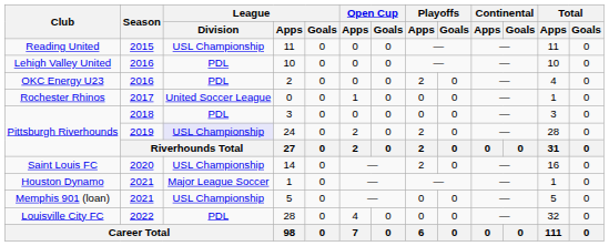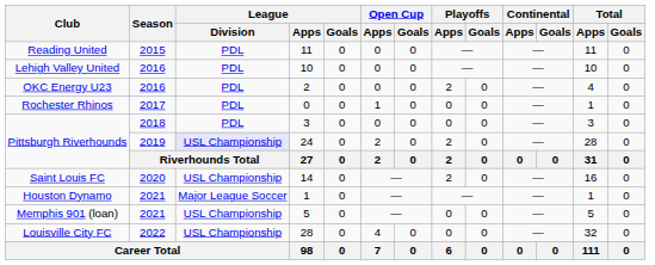Reading United | League / Division: USL Championship -> PDL
Rochester Rhinos | League / Division: United Soccer League -> PDL
Louisville City FC | League / Division: PDL -> USL Championship
